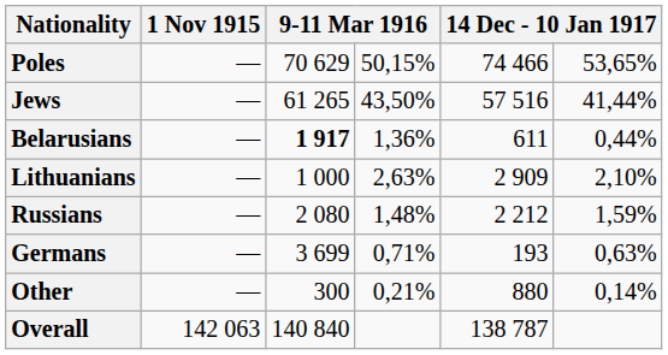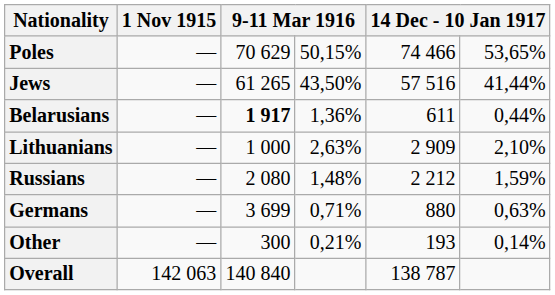Germans | column 5: 193 -> 880
Other | column 5: 880 -> 193
